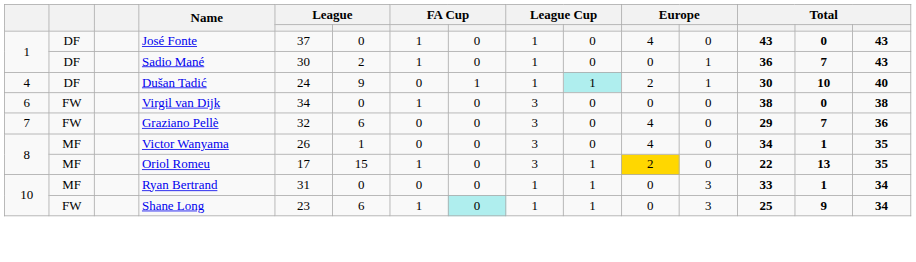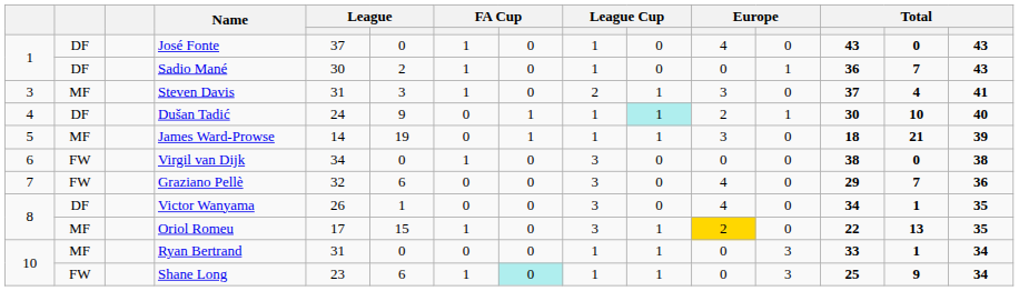+ row: 3 | MF | Steven Davis | 31 | 3 | 1 | 0 | 2 | 1 | 3 | 0 | 37 | 4 | 41
+ row: 5 | MF | James Ward-Prowse | 14 | 19 | 0 | 1 | 1 | 1 | 3 | 0 | 18 | 21 | 39
Victor Wanyama | column 2: MF -> DF
